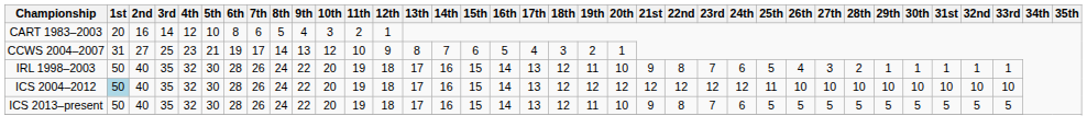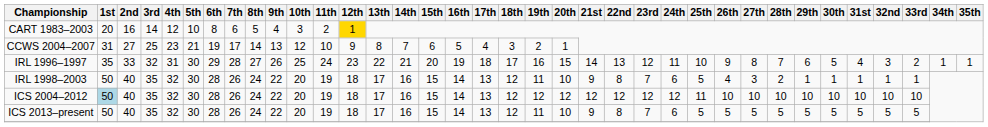CART 1983–2003 | 12th: no background -> gold background
+ row: IRL 1996–1997 | 35 | 33 | 32 | 31 | 30 | 29 | 28 | 27 | 26 | 25 | 24 | 23 | 22 | 21 | 20 | 19 | 18 | 17 | 16 | 15 | 14 | 13 | 12 | 11 | 10 | 9 | 8 | 7 | 6 | 5 | 4 | 3 | 2 | 1 | 1
